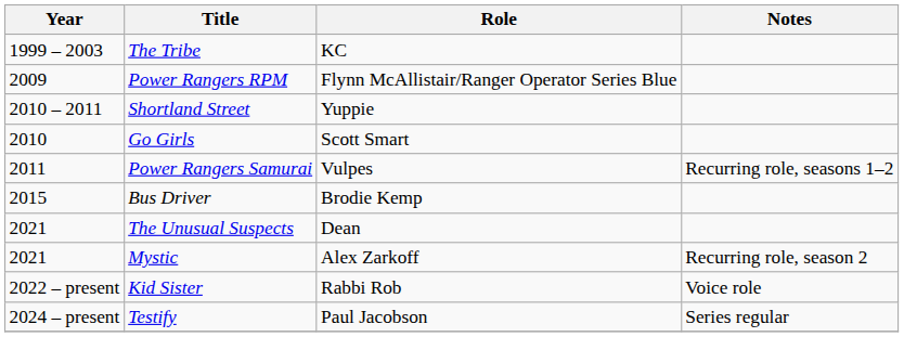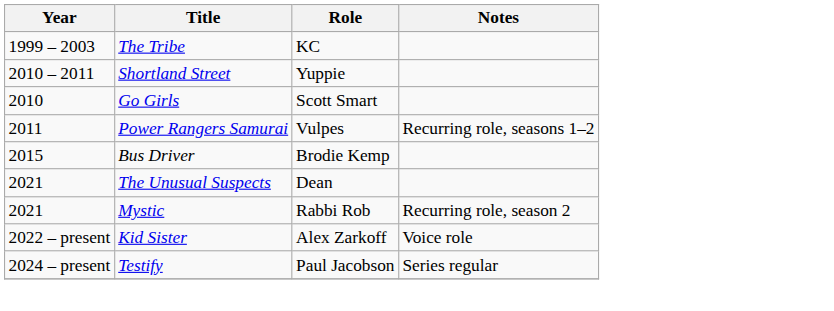- row: 2009 | Power Rangers RPM | Flynn McAllistair/Ranger Operator Series Blue
Mystic | Role: Alex Zarkoff -> Rabbi Rob
Kid Sister | Role: Rabbi Rob -> Alex Zarkoff
